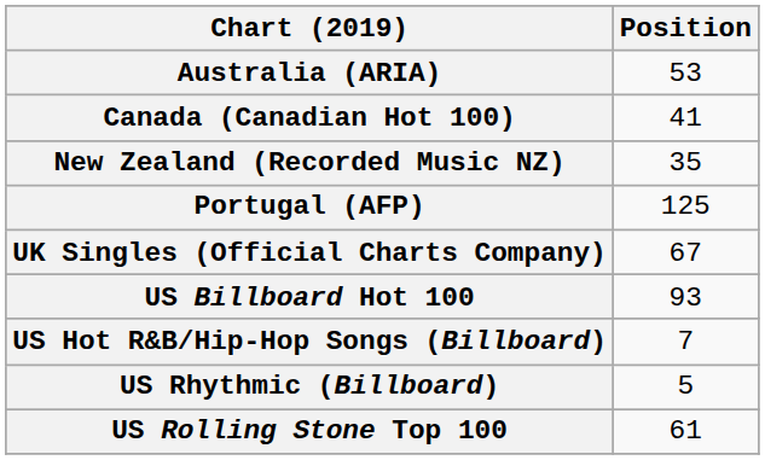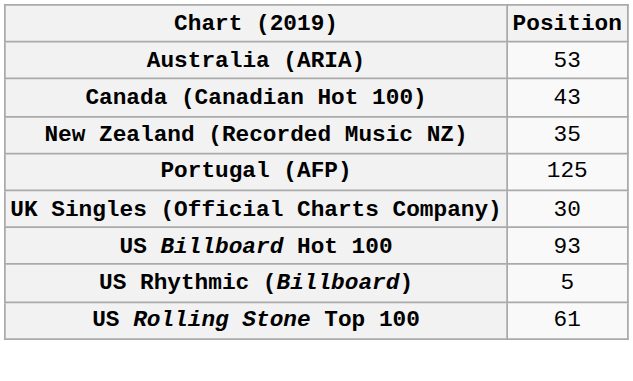Canada (Canadian Hot 100) | Position: 41 -> 43
UK Singles (Official Charts Company) | Position: 67 -> 30
- row: US Hot R&B/Hip-Hop Songs (Billboard) | 7
